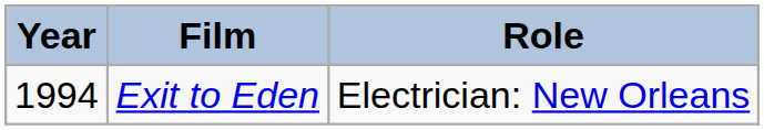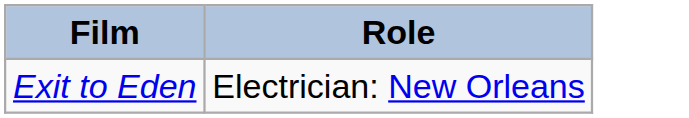- column: Year | 1994
